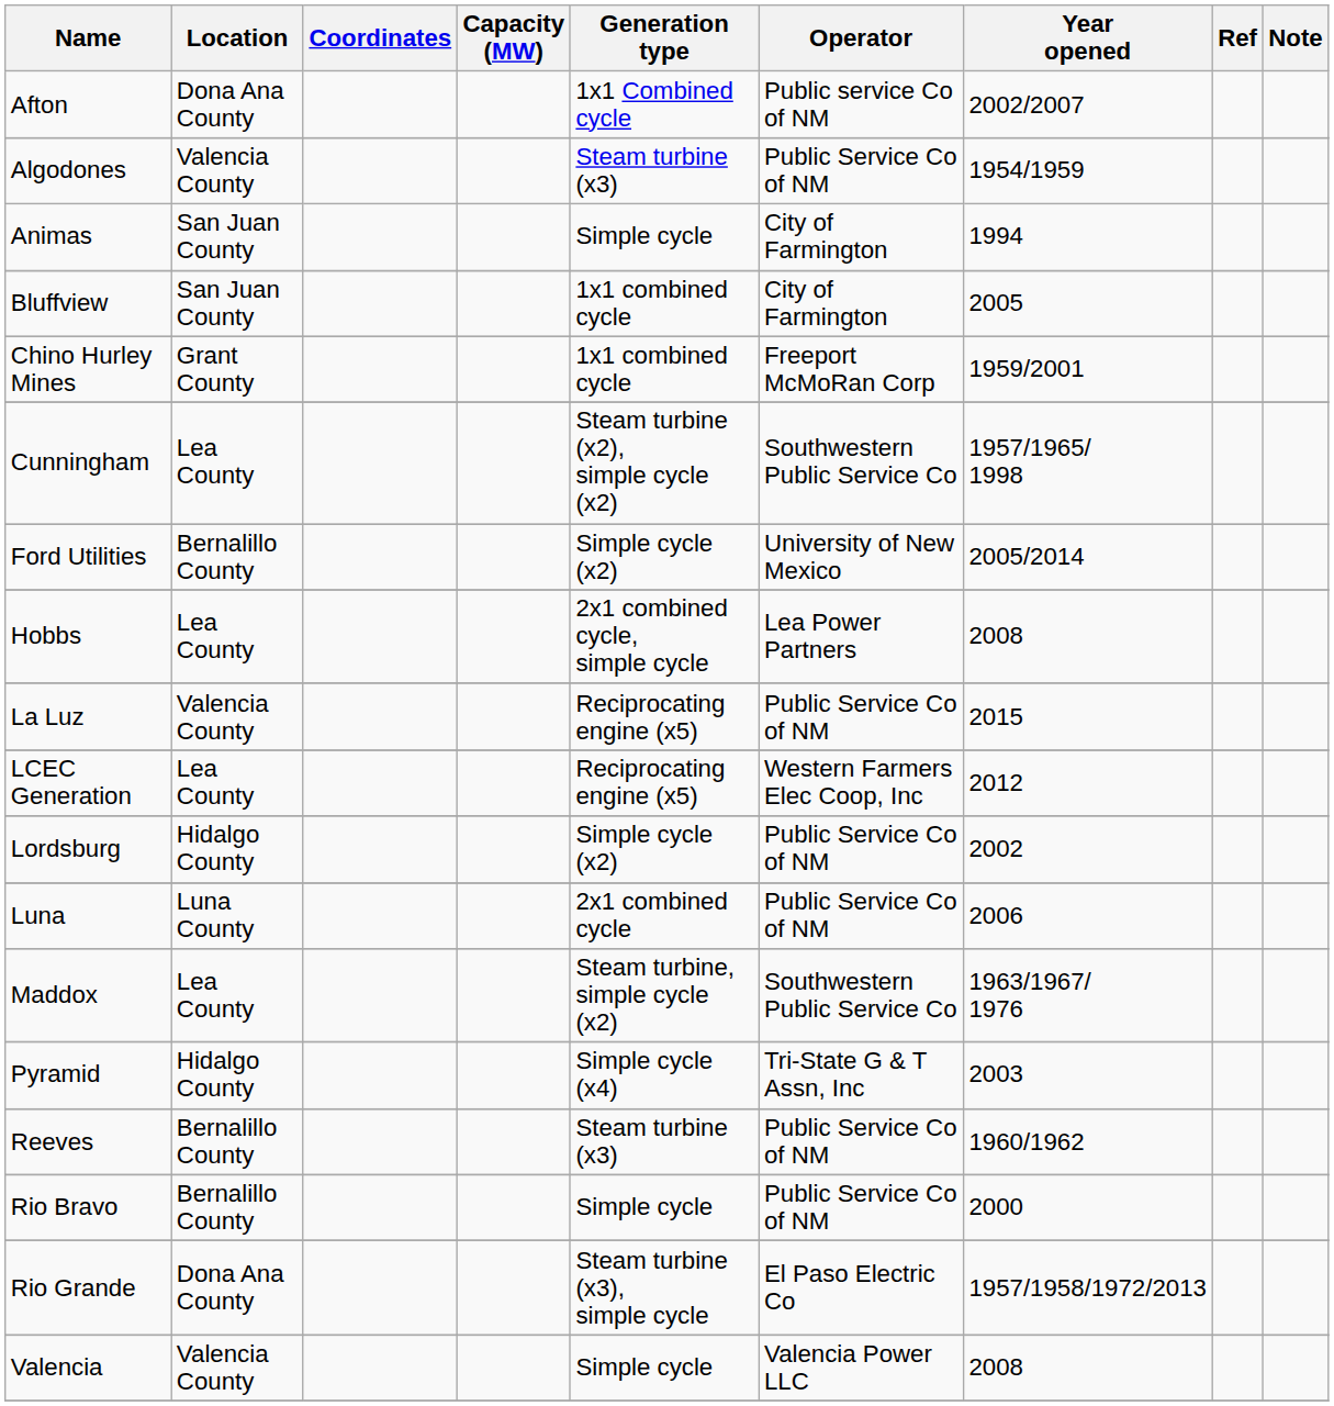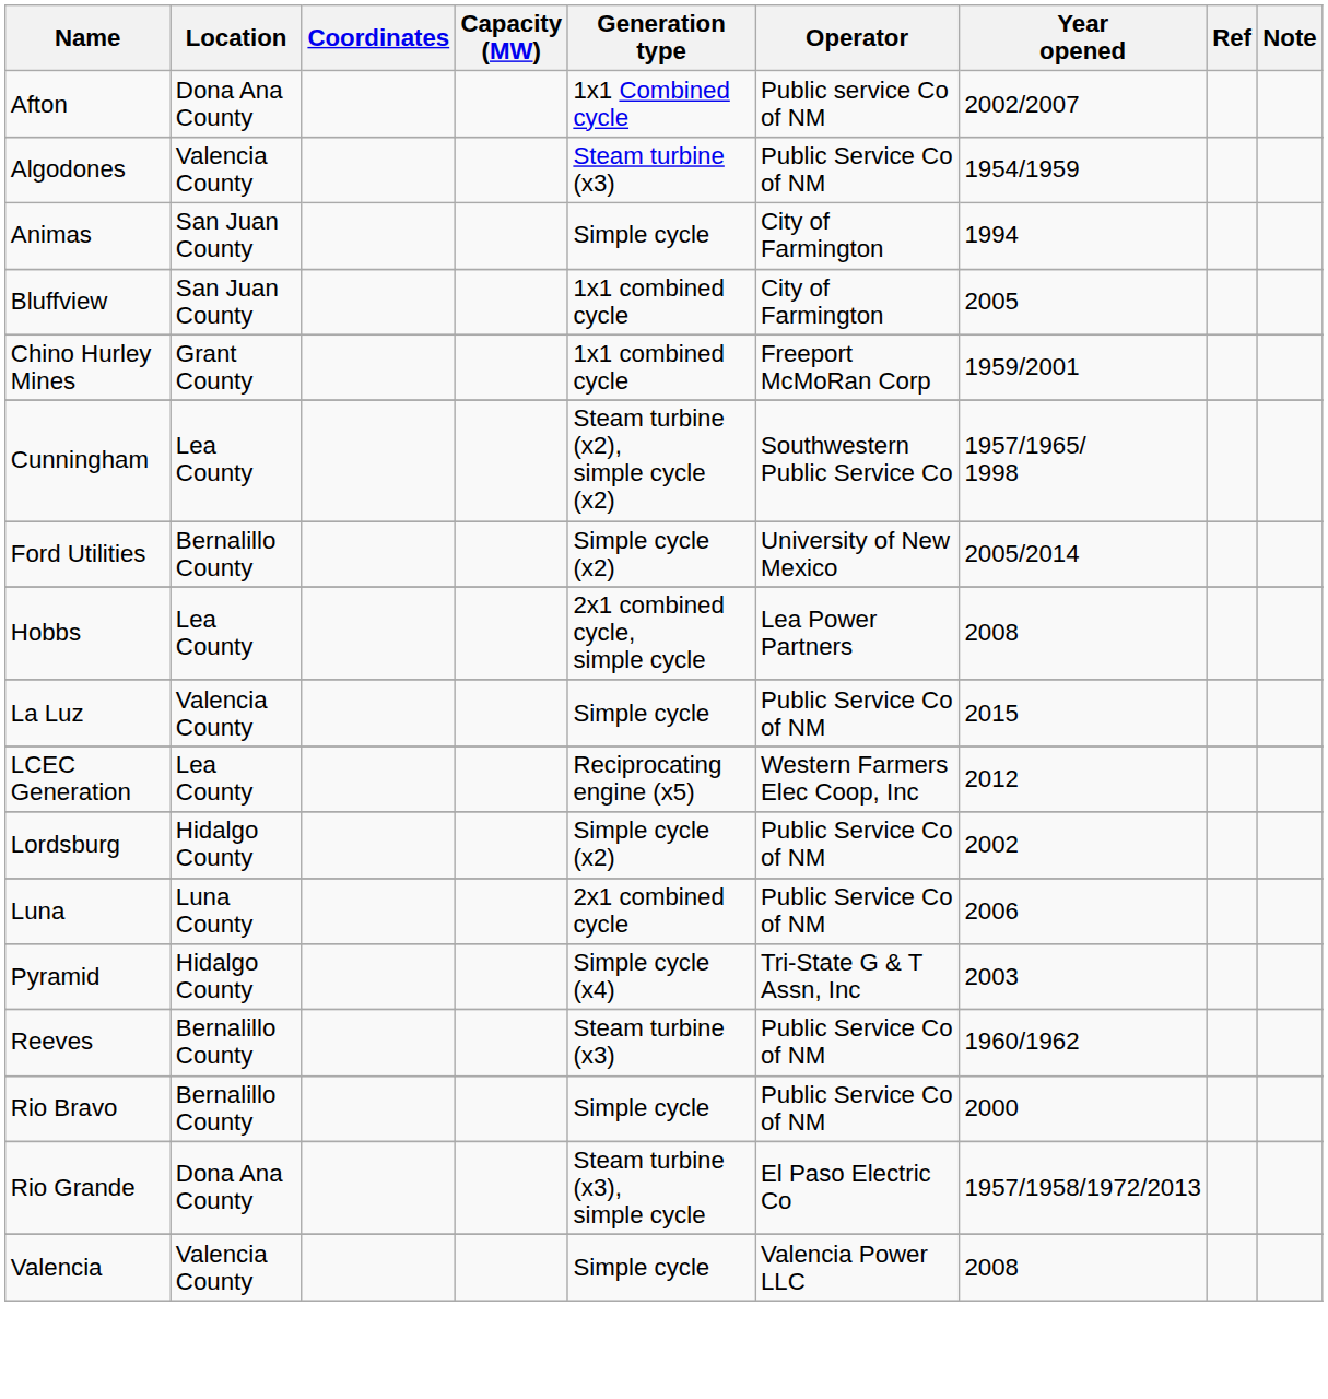La Luz | Generation type: Reciprocating engine (x5) -> Simple cycle
- row: Maddox | Lea County | Steam turbine, simple cycle (x2) | Southwestern Public Service Co | 1963/1967/ 1976
